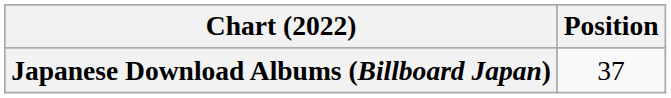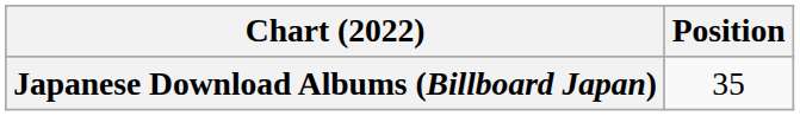Japanese Download Albums (Billboard Japan) | Position: 37 -> 35
